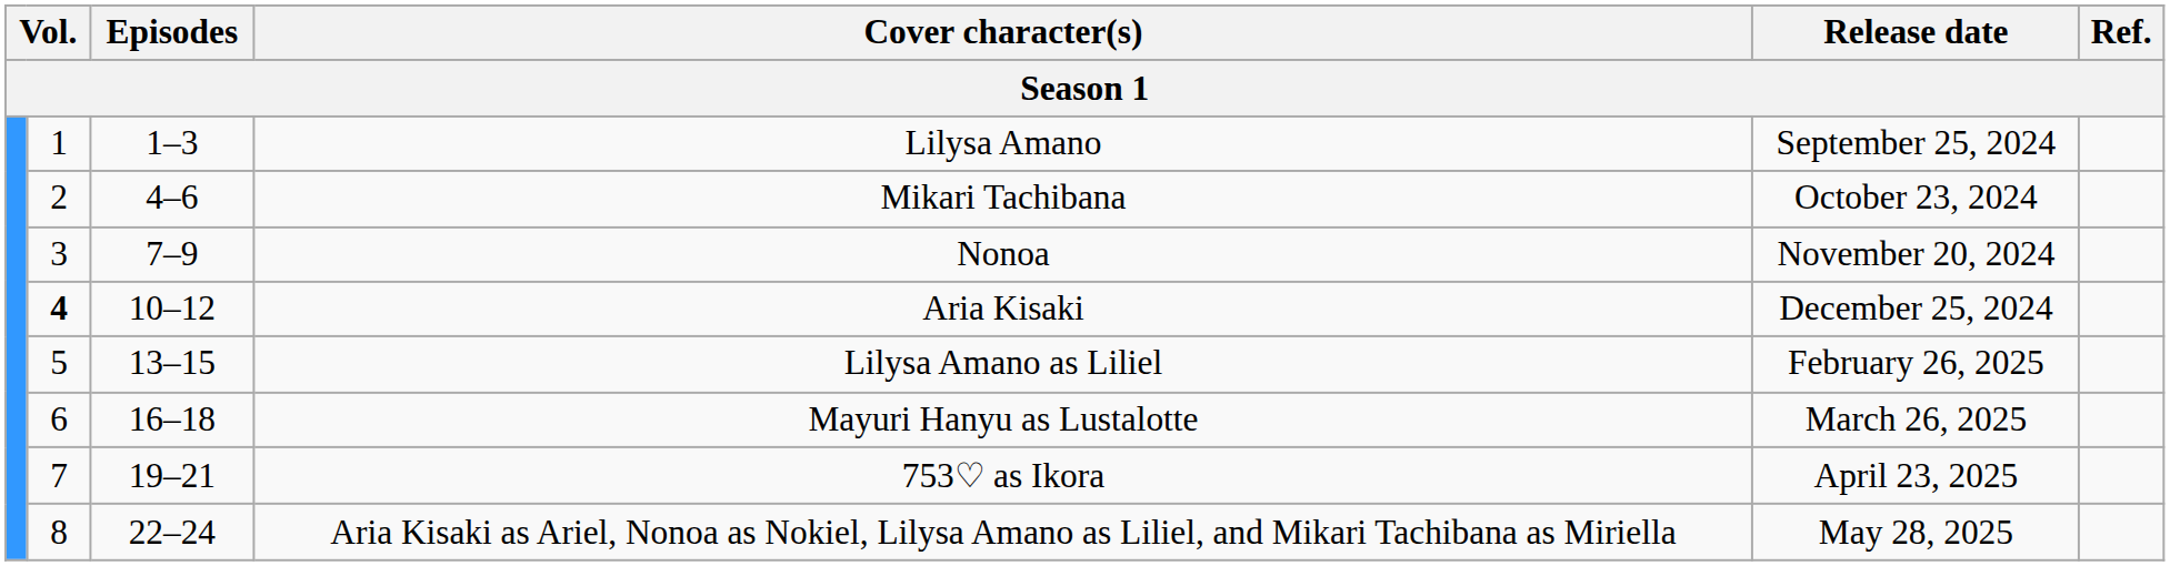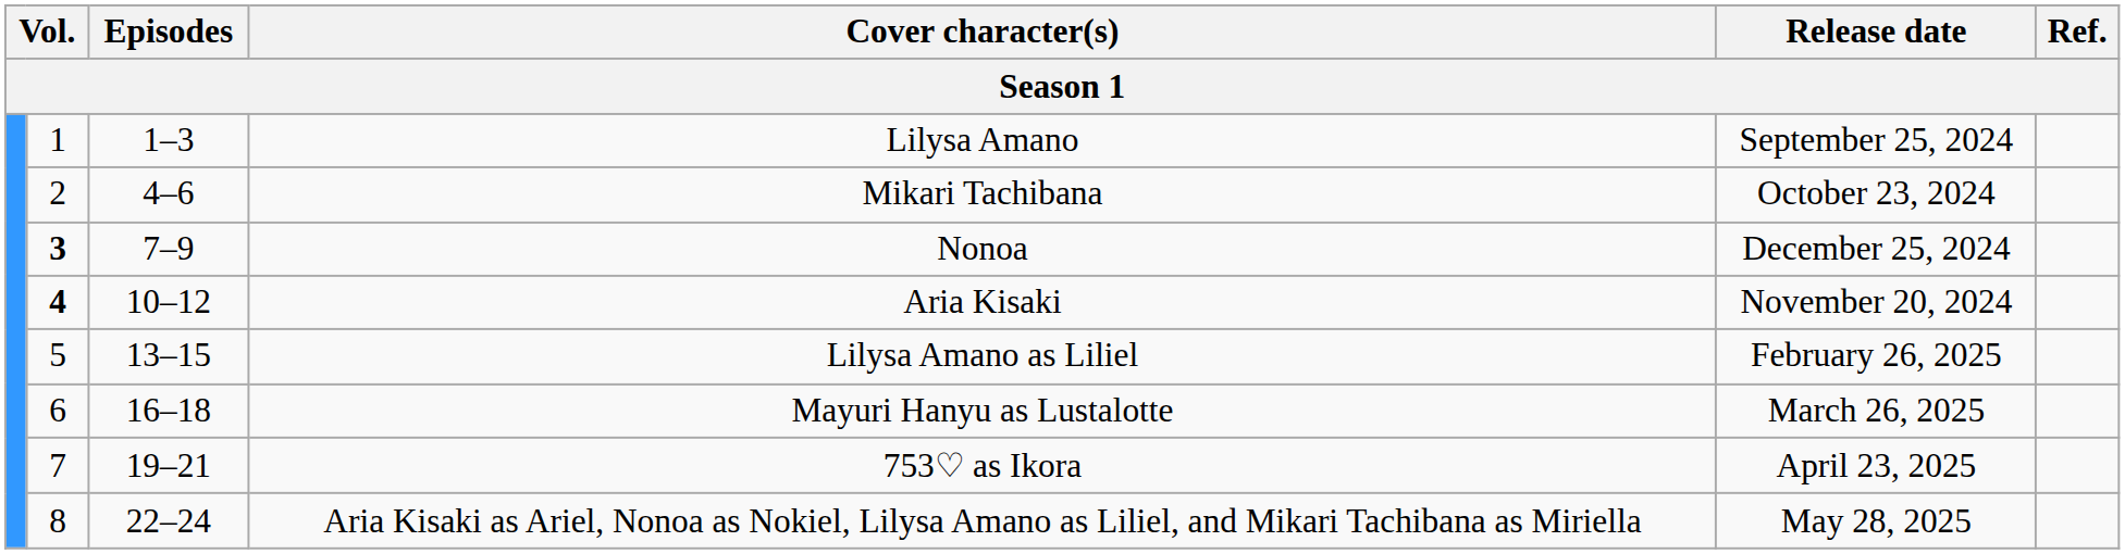Nonoa | column 2: normal -> bold
Nonoa | Release date: November 20, 2024 -> December 25, 2024
Aria Kisaki | Release date: December 25, 2024 -> November 20, 2024
